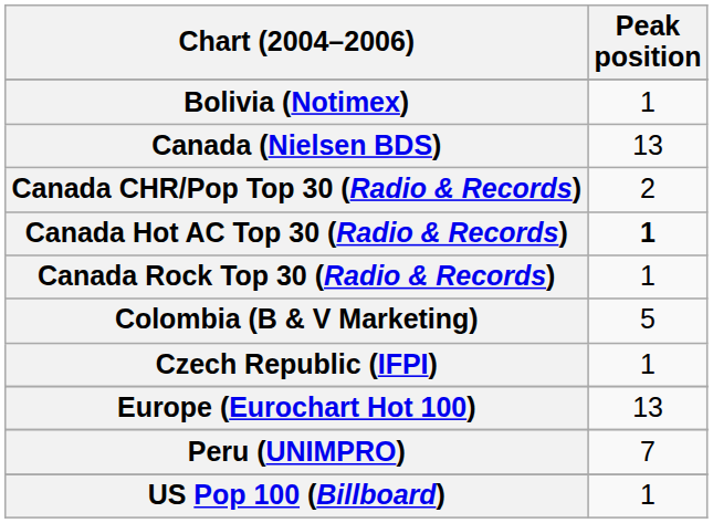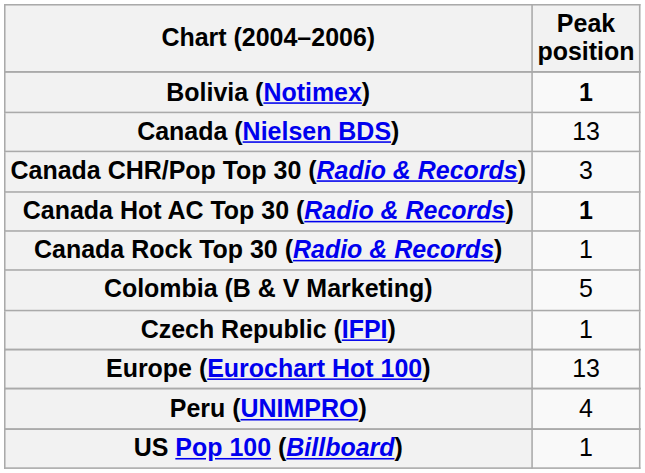Bolivia (Notimex) | Peak position: normal -> bold
Canada CHR/Pop Top 30 (Radio & Records) | Peak position: 2 -> 3
Peru (UNIMPRO) | Peak position: 7 -> 4
